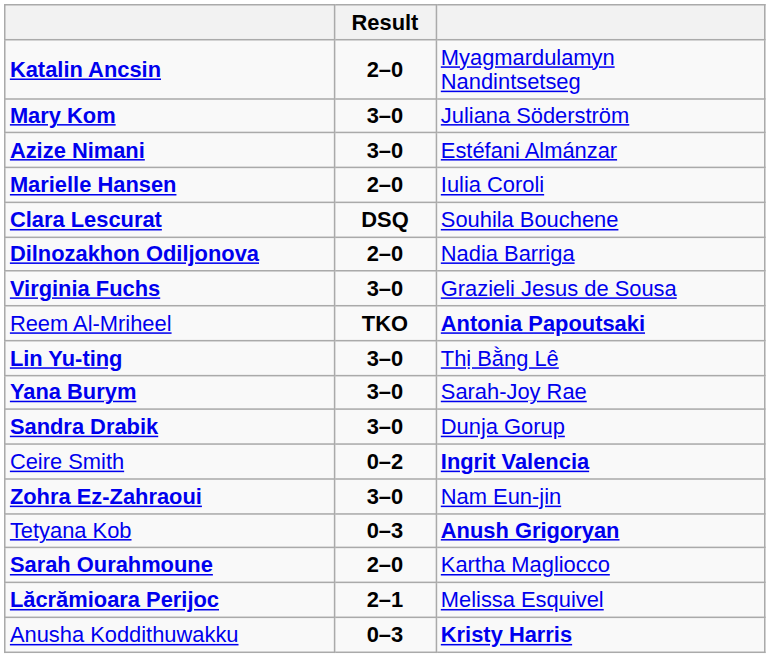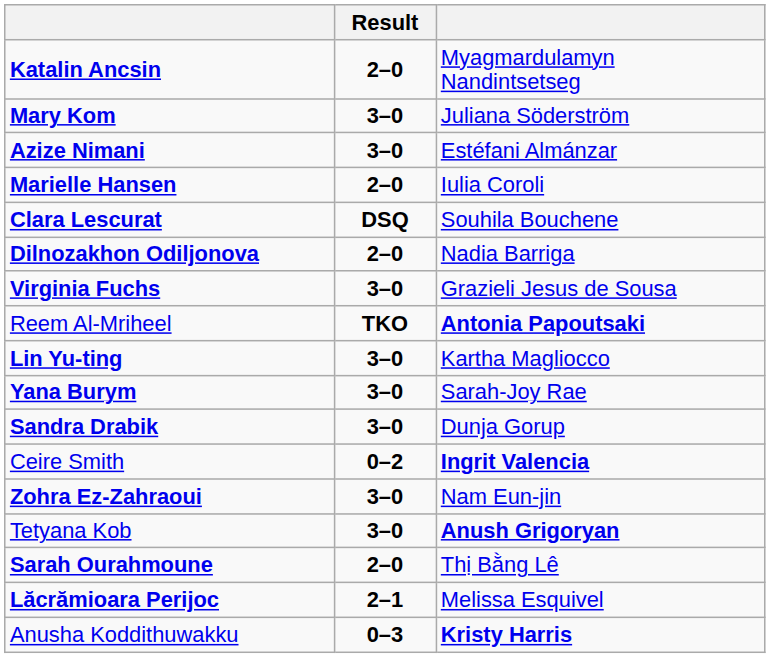Lin Yu-ting | column 3: Thị Bằng Lê -> Kartha Magliocco
Tetyana Kob | Result: 0–3 -> 3–0
Sarah Ourahmoune | column 3: Kartha Magliocco -> Thị Bằng Lê
